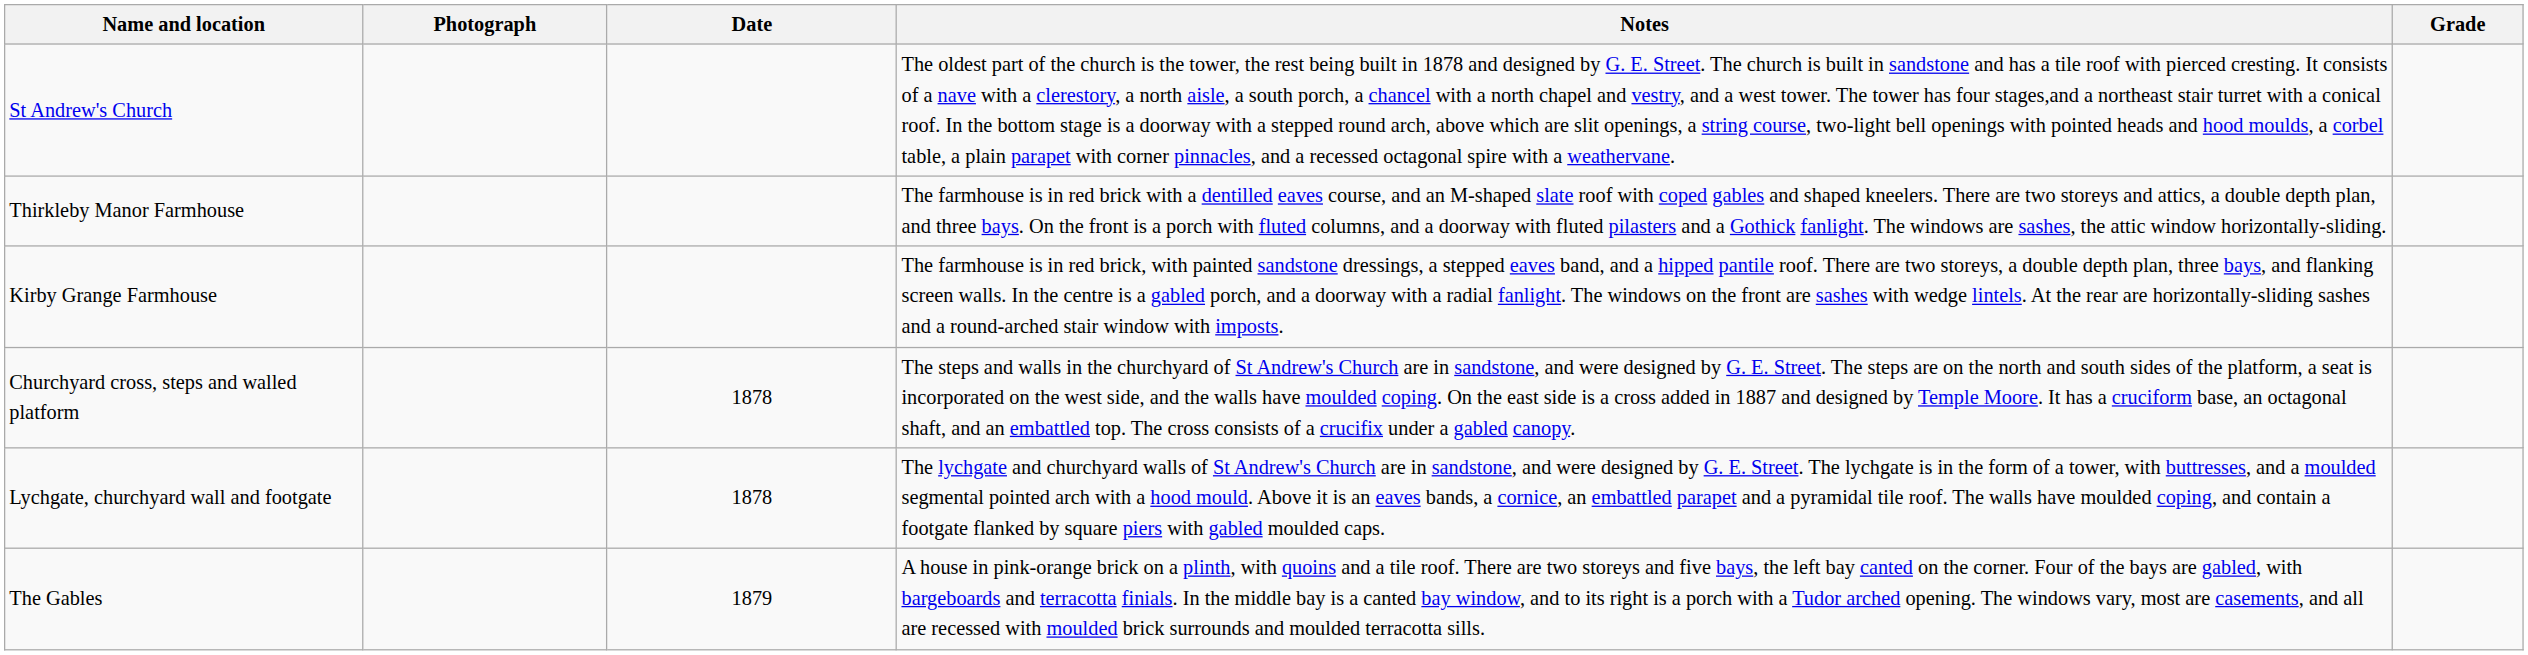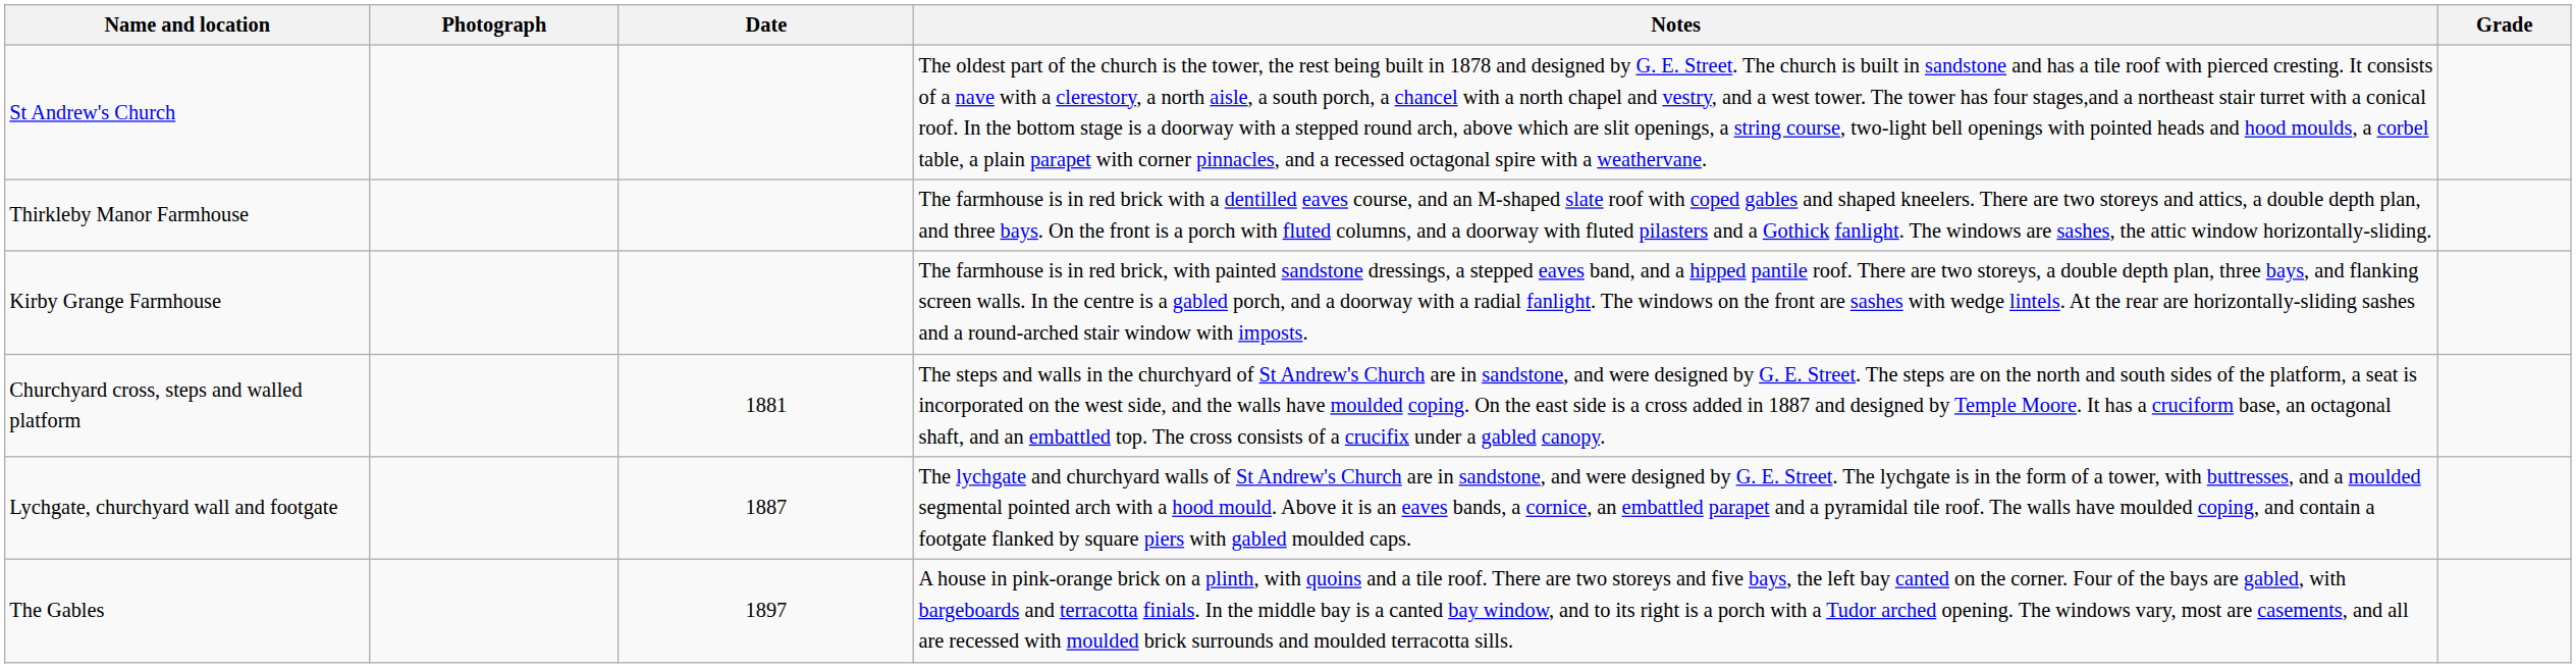Churchyard cross, steps and walled platform | Date: 1878 -> 1881
Lychgate, churchyard wall and footgate | Date: 1878 -> 1887
The Gables | Date: 1879 -> 1897
